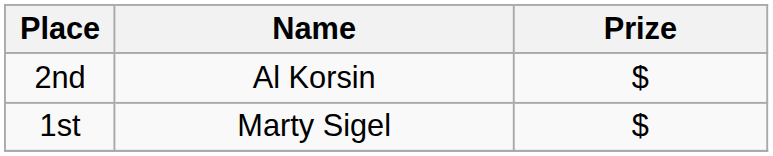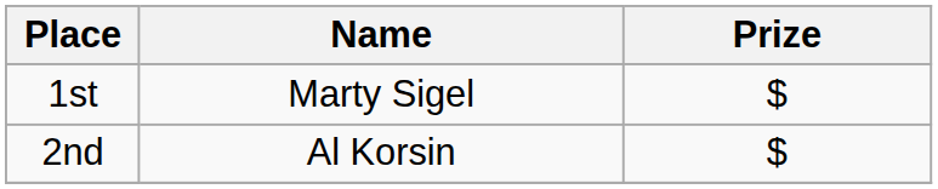rows swapped: 1st <-> 2nd
